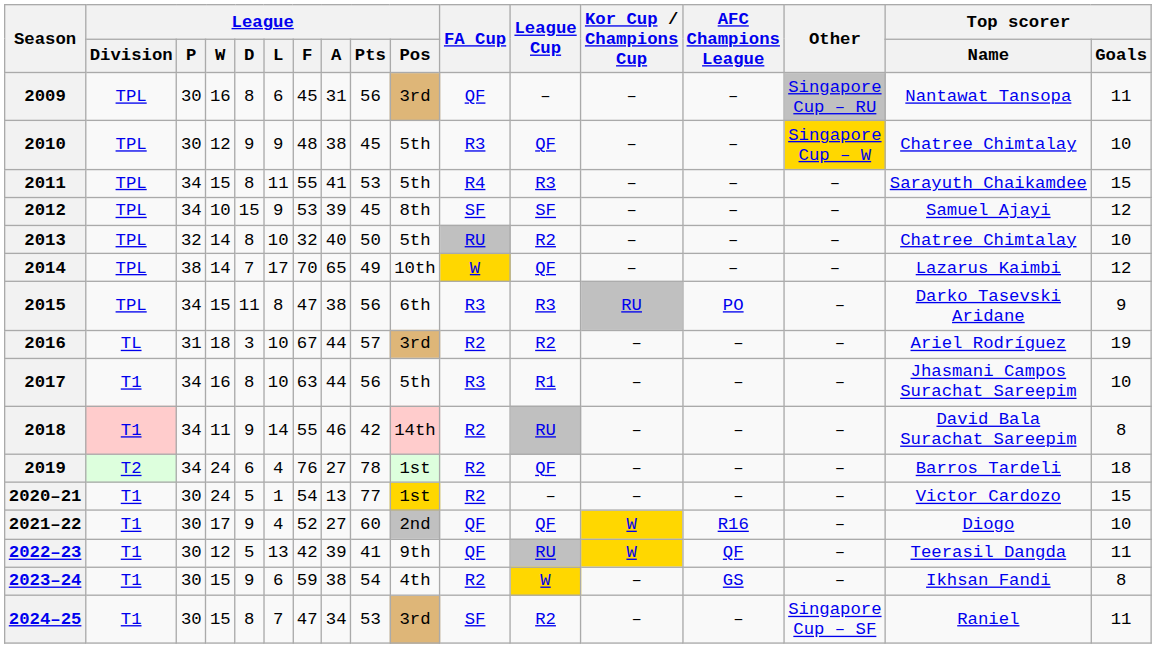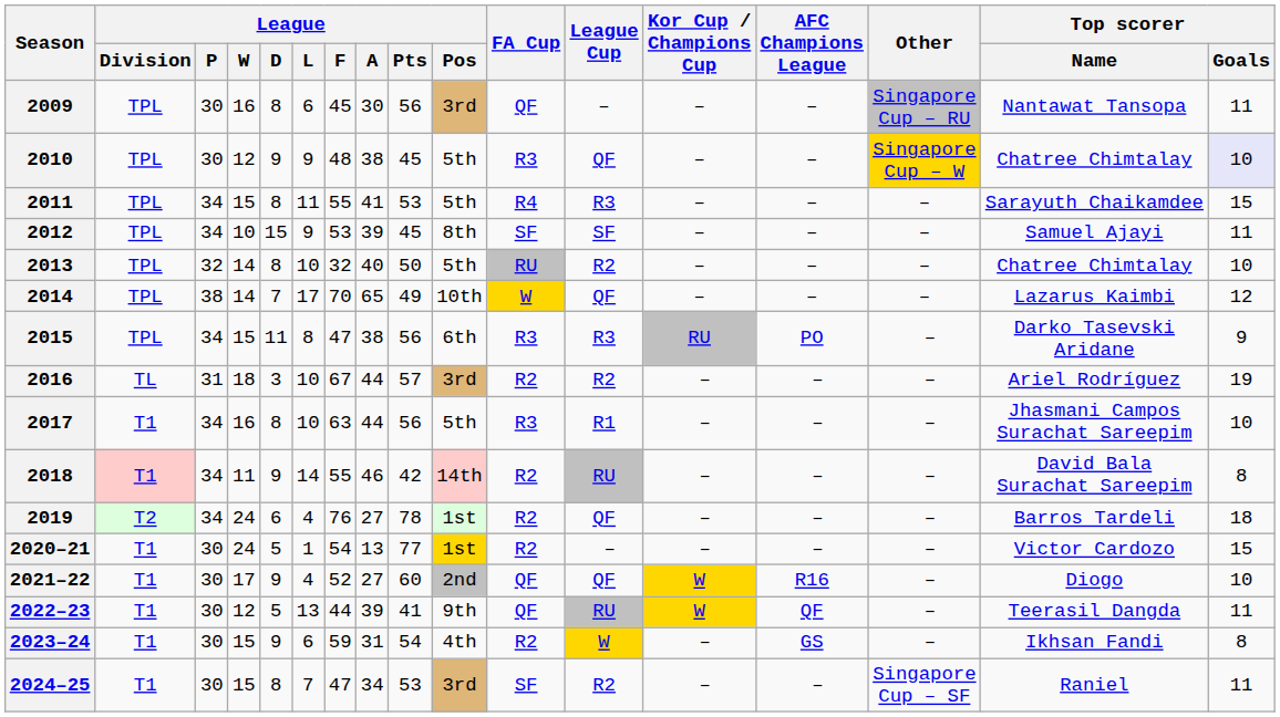2009 | League / A: 31 -> 30
2010 | Top scorer / Goals: no background -> lavender background
2012 | Top scorer / Goals: 12 -> 11
2022–23 | League / F: 42 -> 44
2023–24 | League / A: 38 -> 31
